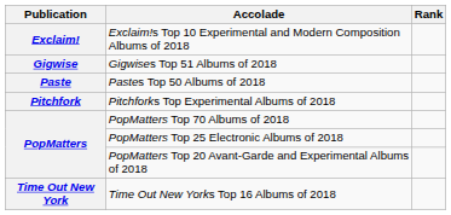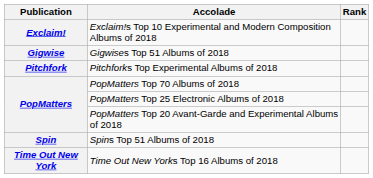- row: Paste | Pastes Top 50 Albums of 2018
+ row: Spin | Spins Top 51 Albums of 2018
